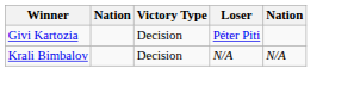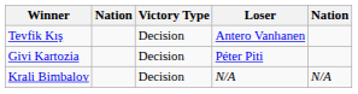+ row: Tevfik Kış | Decision | Antero Vanhanen
